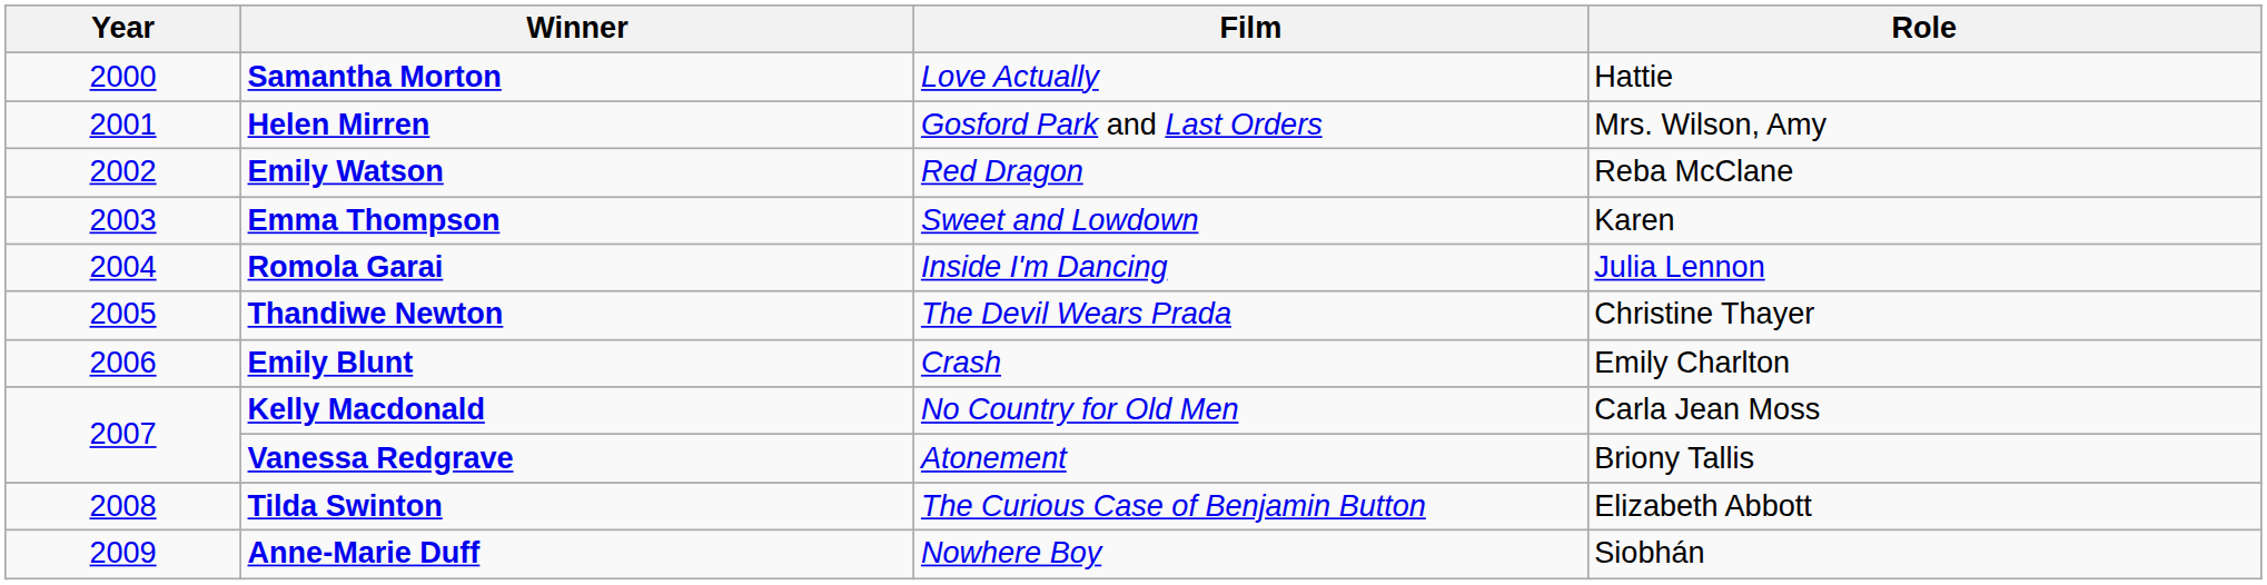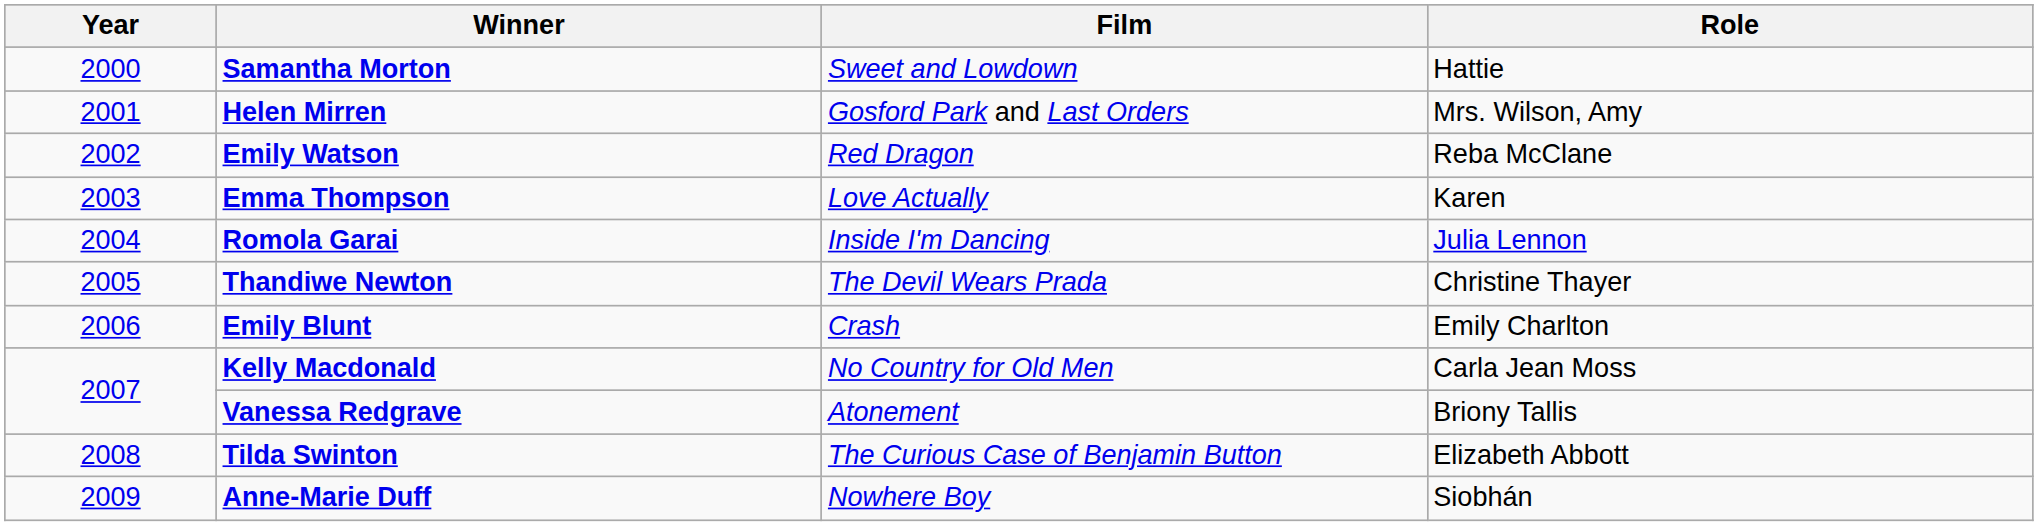Samantha Morton | Film: Love Actually -> Sweet and Lowdown
Emma Thompson | Film: Sweet and Lowdown -> Love Actually
